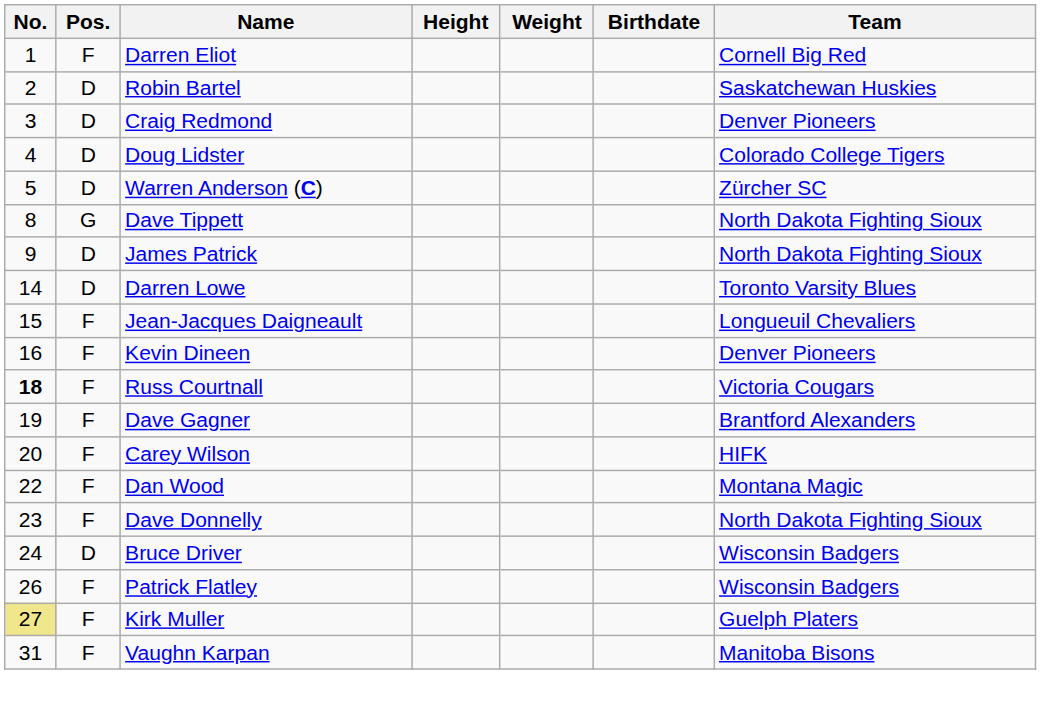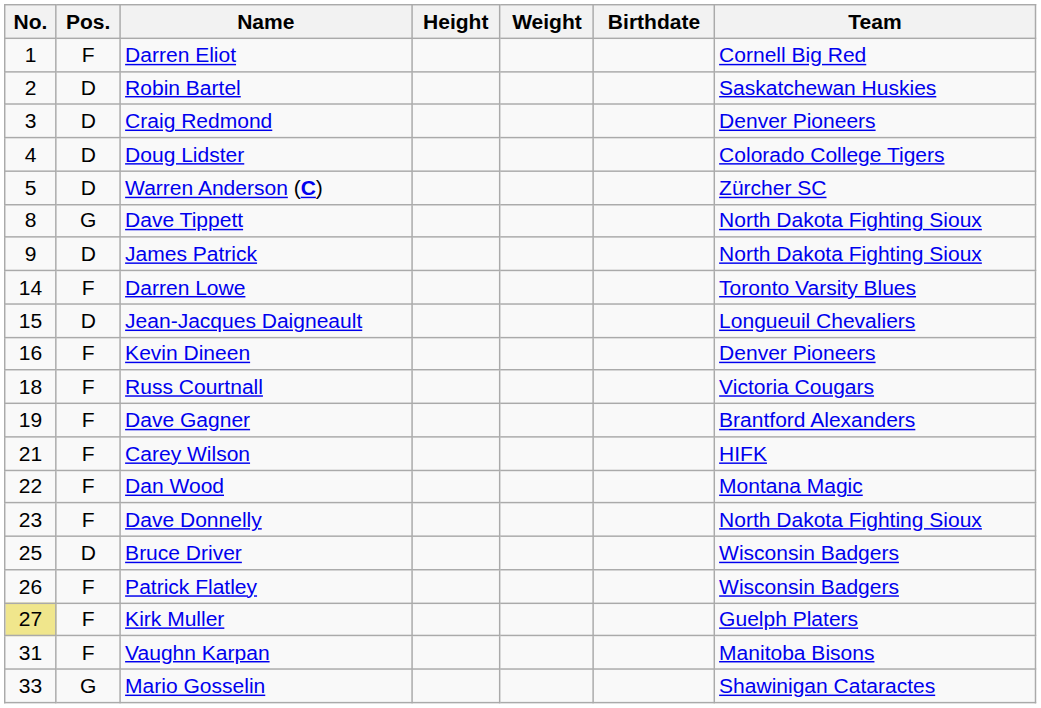Darren Lowe | Pos.: D -> F
Jean-Jacques Daigneault | Pos.: F -> D
Russ Courtnall | No.: bold -> normal
Carey Wilson | No.: 20 -> 21
Bruce Driver | No.: 24 -> 25
+ row: 33 | G | Mario Gosselin | Shawinigan Cataractes
